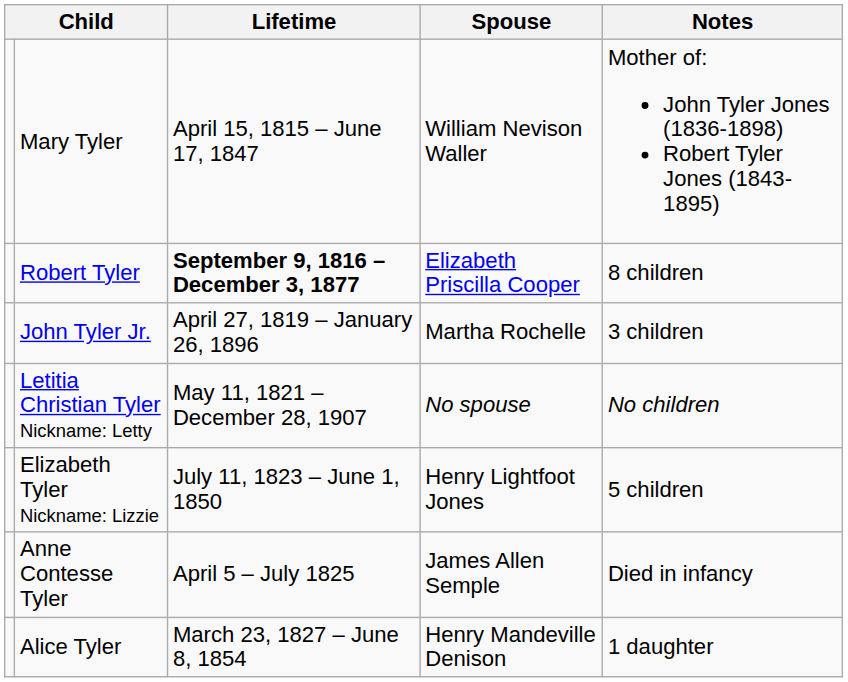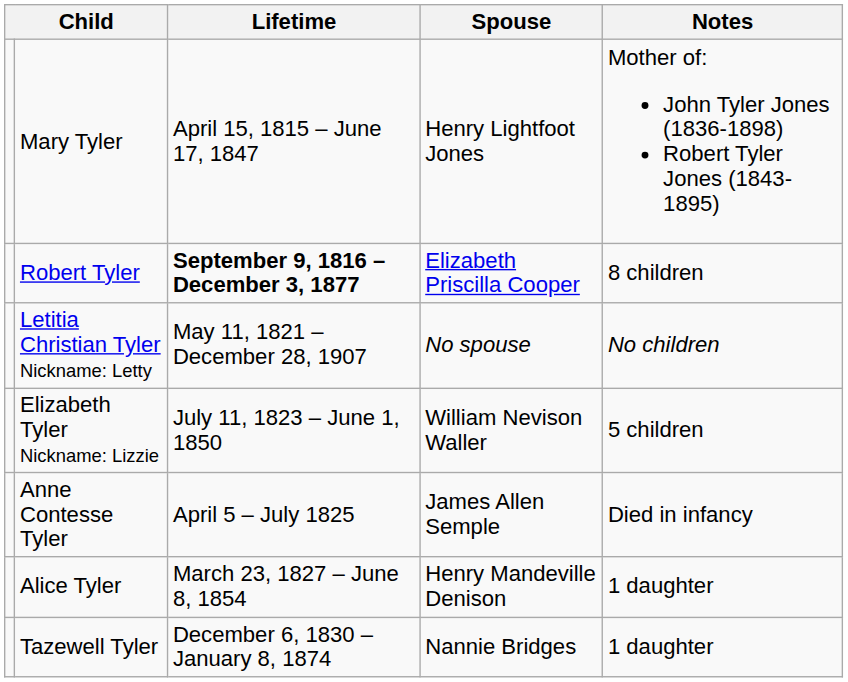Mary Tyler | Spouse: William Nevison Waller -> Henry Lightfoot Jones
- row: John Tyler Jr. | April 27, 1819 – January 26, 1896 | Martha Rochelle | 3 children
Elizabeth Tyler Nickname: Lizzie | Spouse: Henry Lightfoot Jones -> William Nevison Waller
+ row: Tazewell Tyler | December 6, 1830 – January 8, 1874 | Nannie Bridges | 1 daughter
